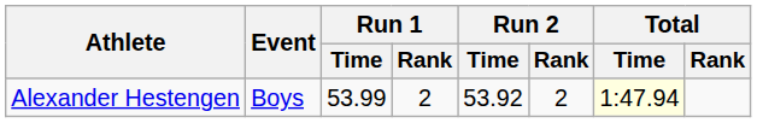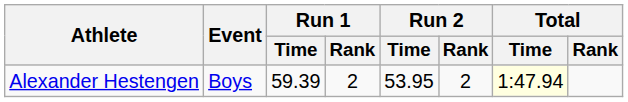Alexander Hestengen | Run 1 / Time: 53.99 -> 59.39
Alexander Hestengen | Run 2 / Time: 53.92 -> 53.95
